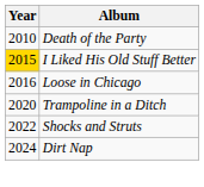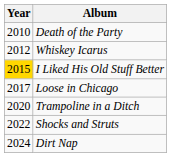+ row: 2012 | Whiskey Icarus
Loose in Chicago | Year: 2016 -> 2017
